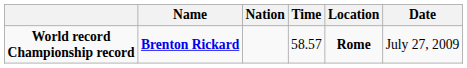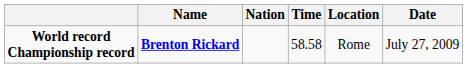World record Championship record | Time: 58.57 -> 58.58
World record Championship record | Location: bold -> normal
